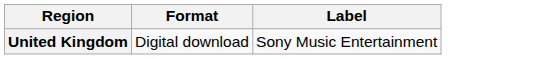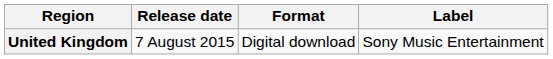+ column: Release date | 7 August 2015
